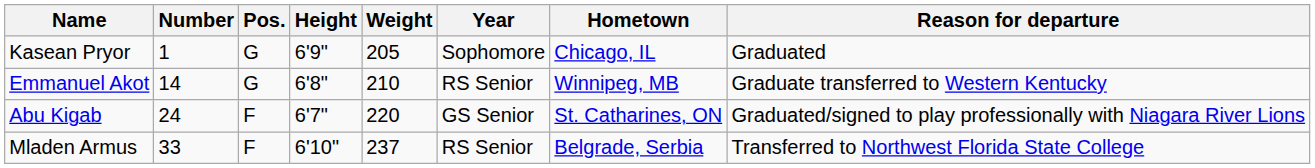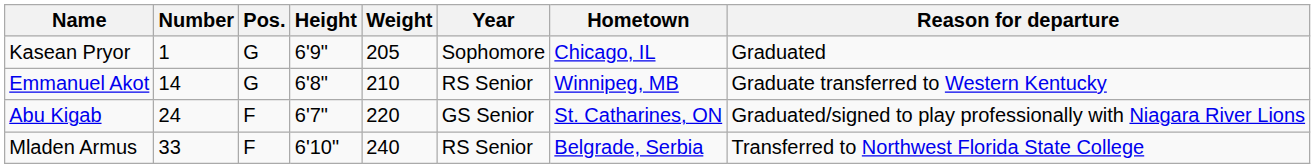Mladen Armus | Weight: 237 -> 240
